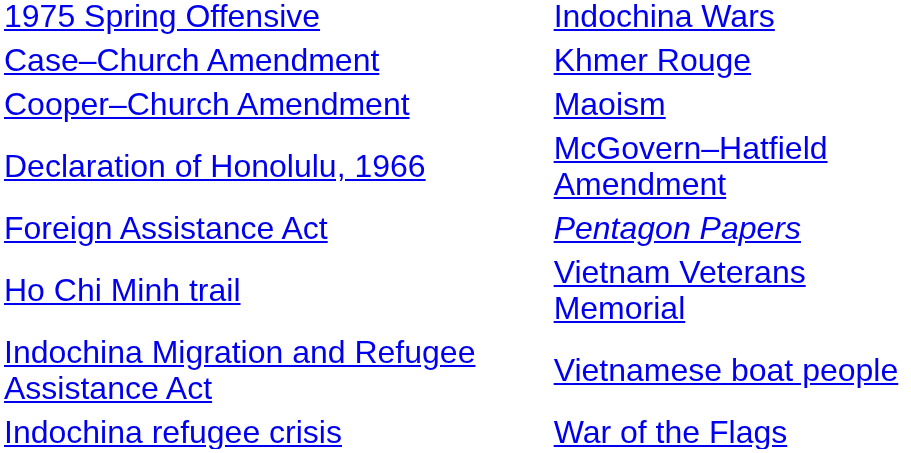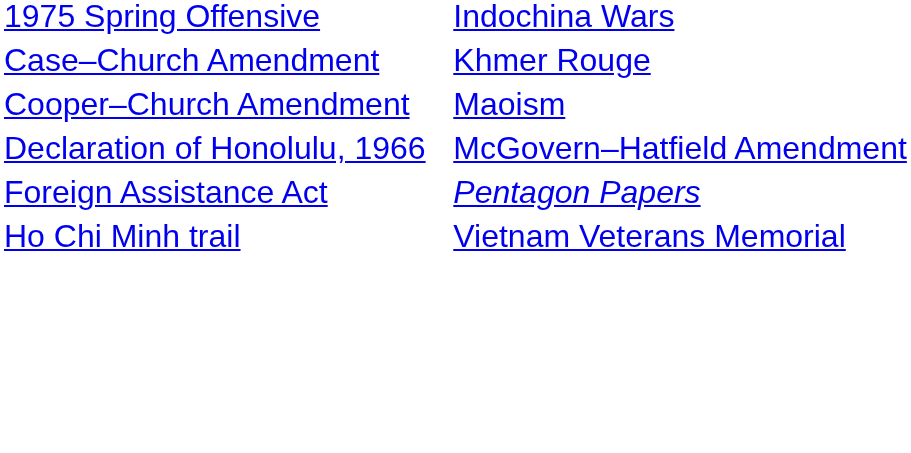- row: Indochina Migration and Refugee Assistance Act | Vietnamese boat people
- row: Indochina refugee crisis | War of the Flags
